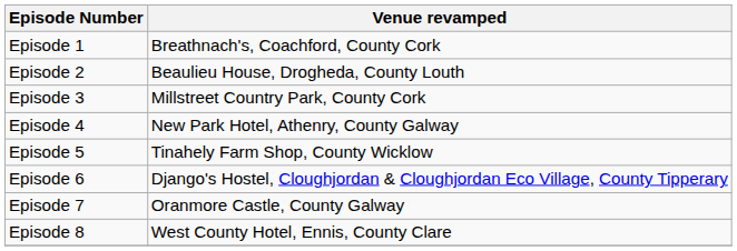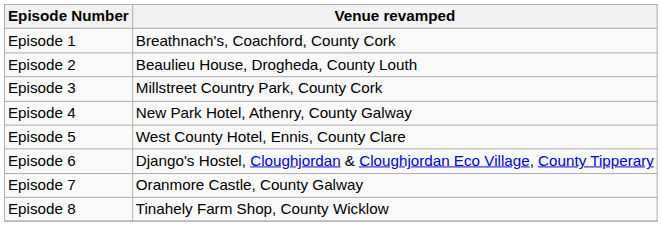Episode 5 | Venue revamped: Tinahely Farm Shop, County Wicklow -> West County Hotel, Ennis, County Clare
Episode 8 | Venue revamped: West County Hotel, Ennis, County Clare -> Tinahely Farm Shop, County Wicklow
